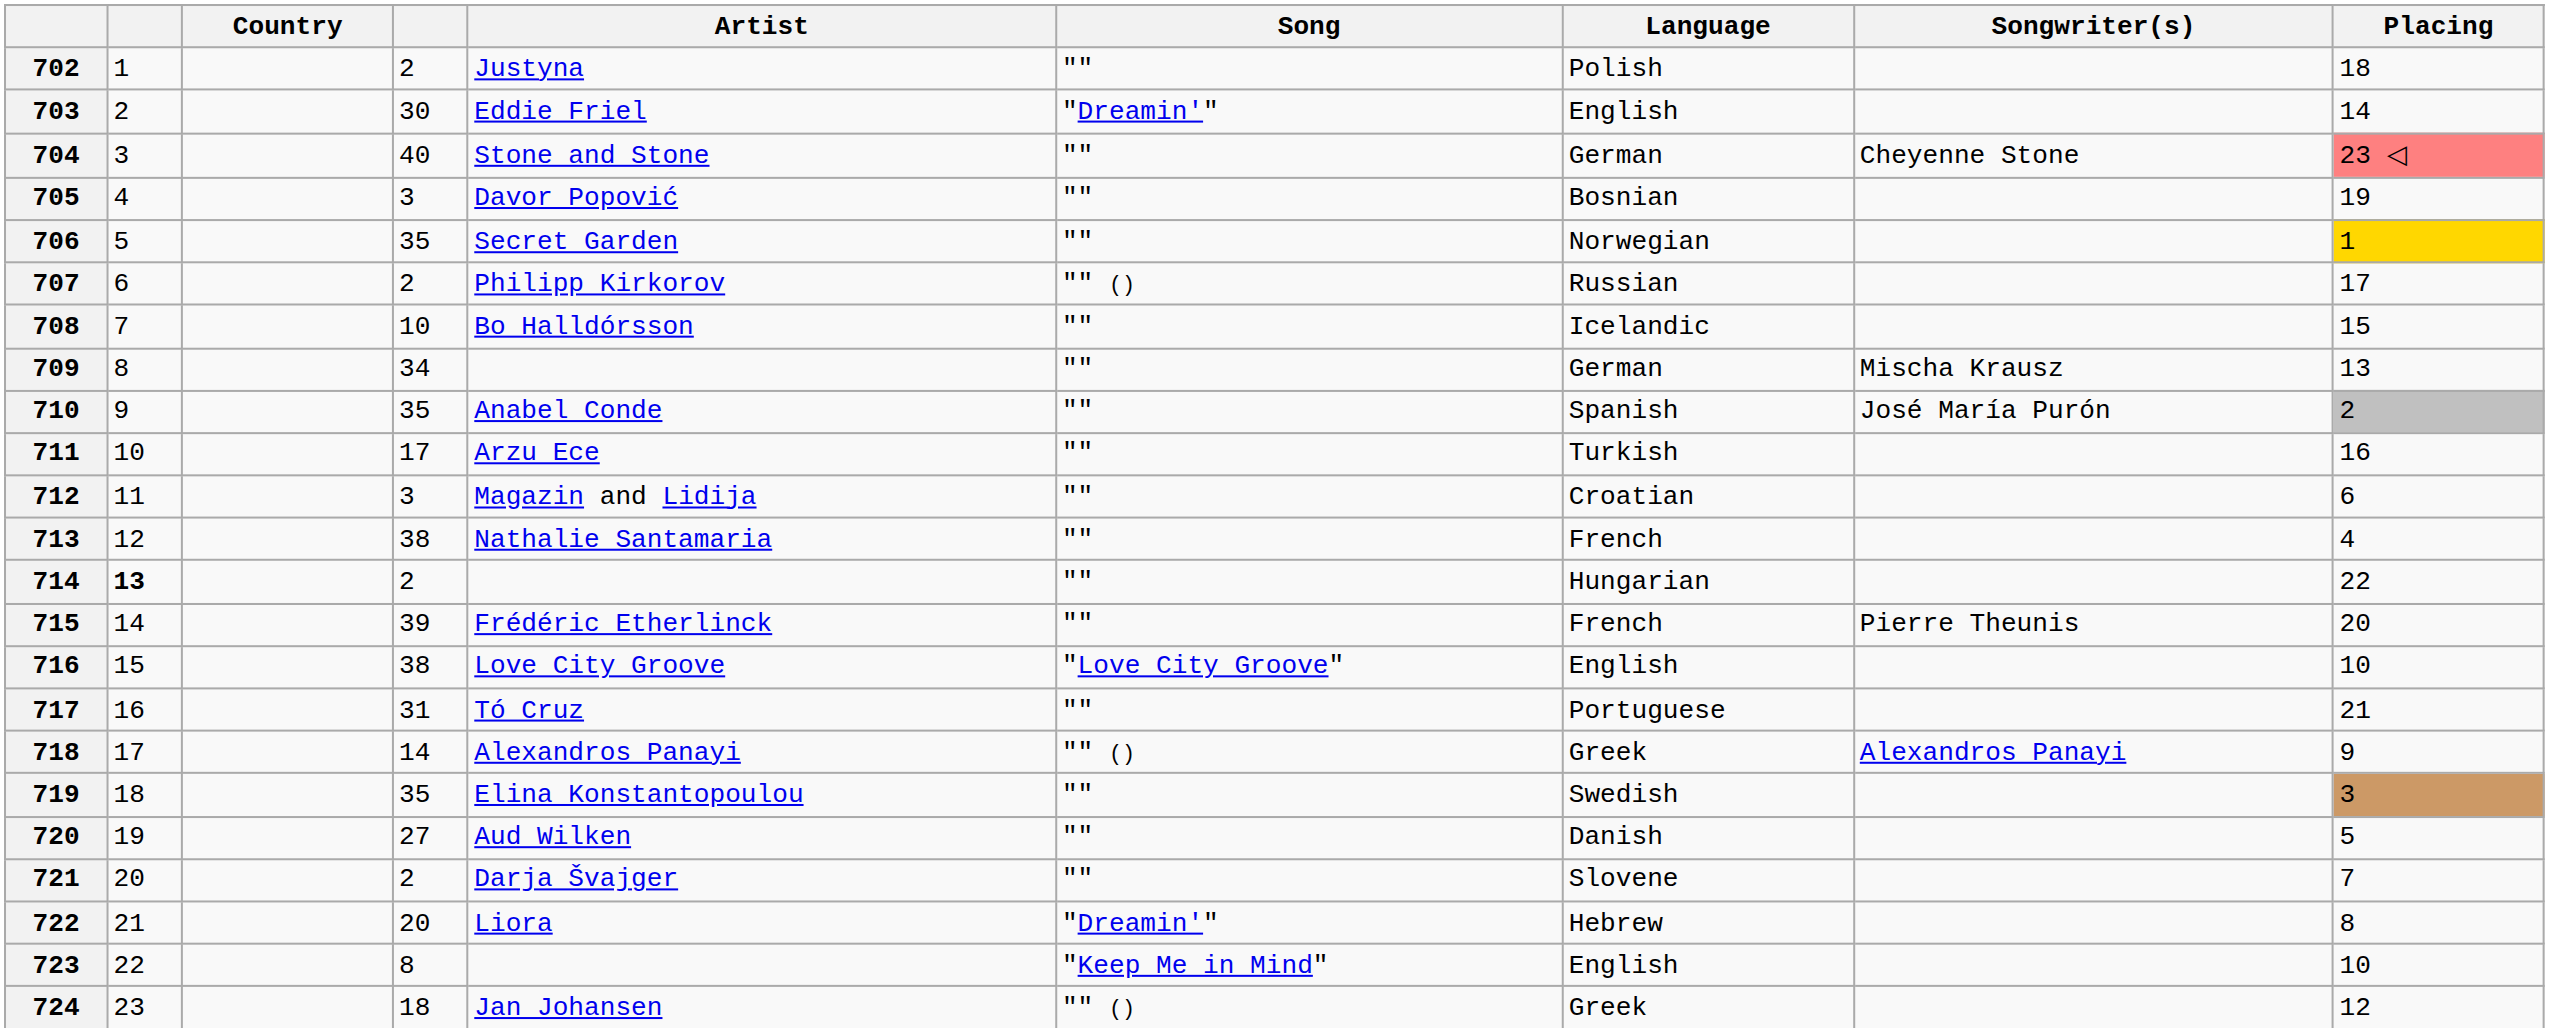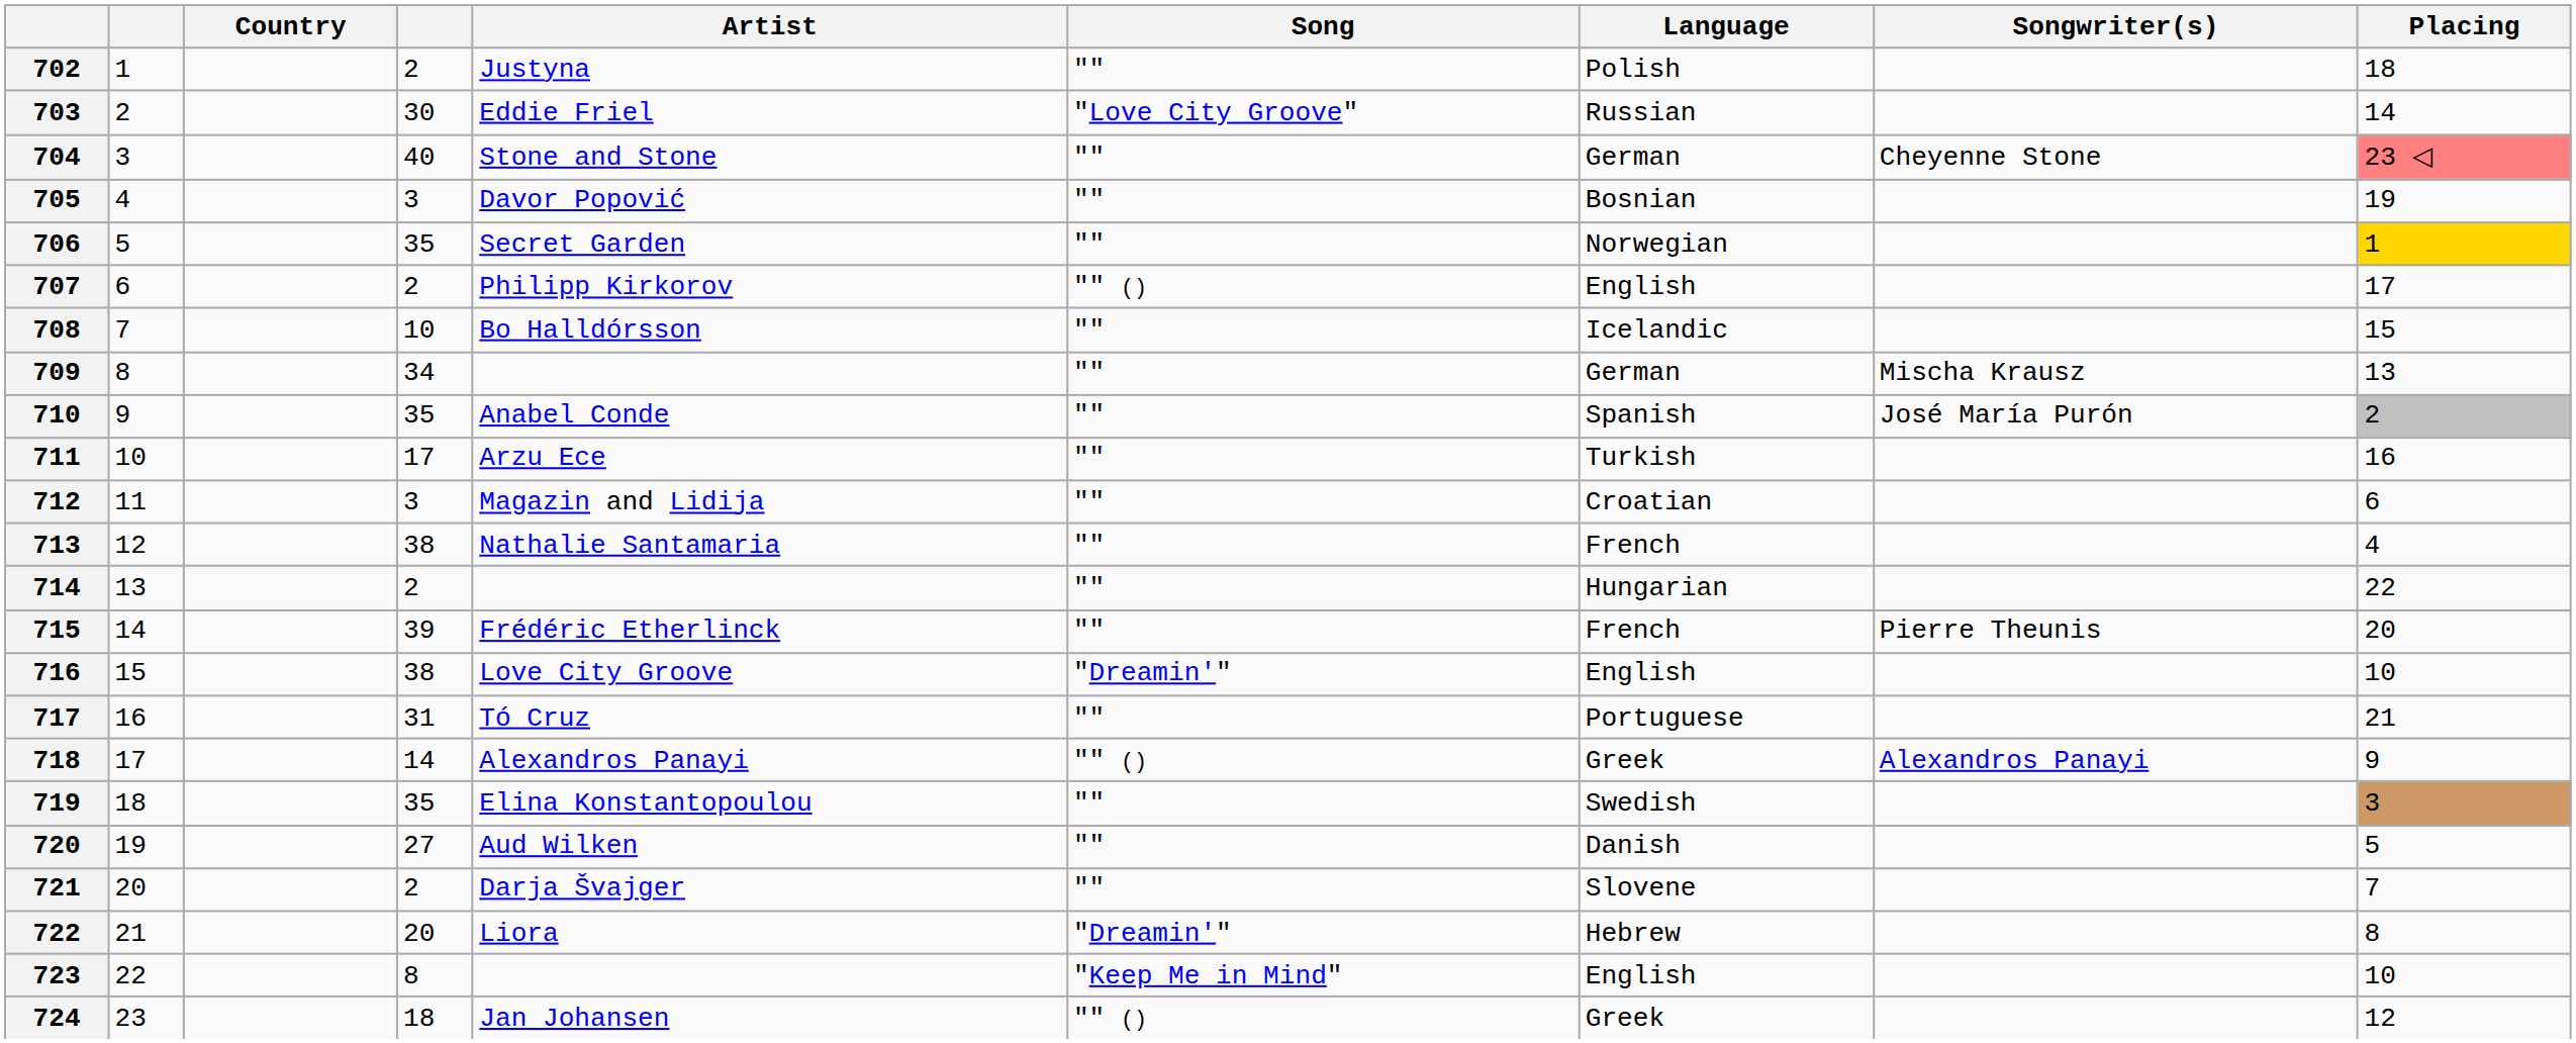703 | Song: "Dreamin'" -> "Love City Groove"
703 | Language: English -> Russian
707 | Language: Russian -> English
714 | column 2: bold -> normal
716 | Song: "Love City Groove" -> "Dreamin'"
